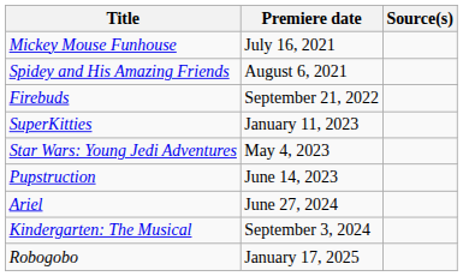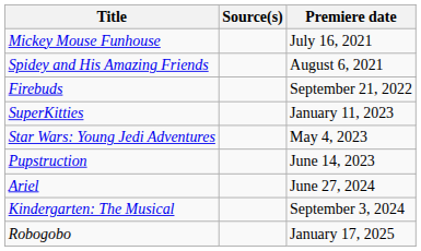columns swapped: Premiere date <-> Source(s)
